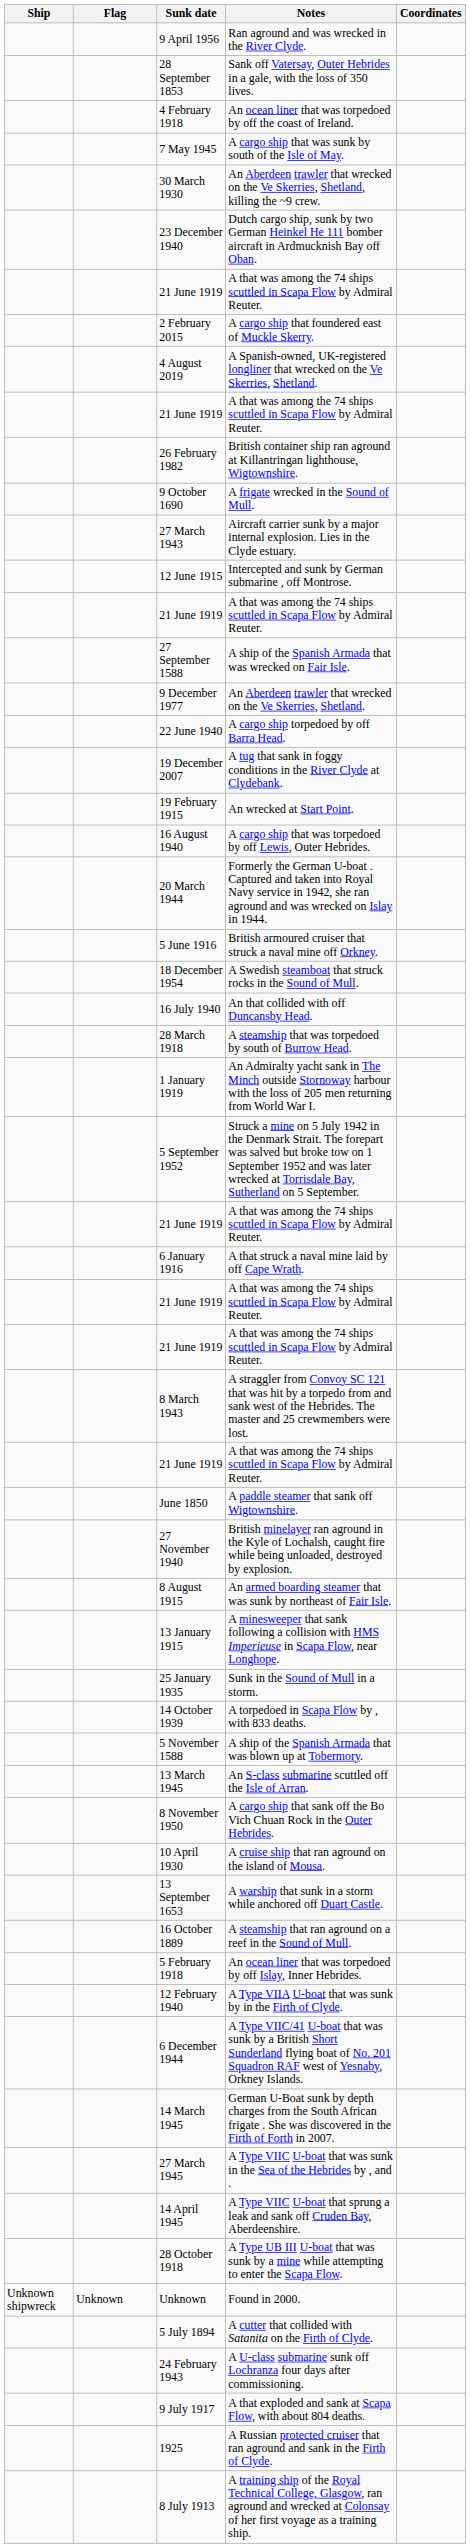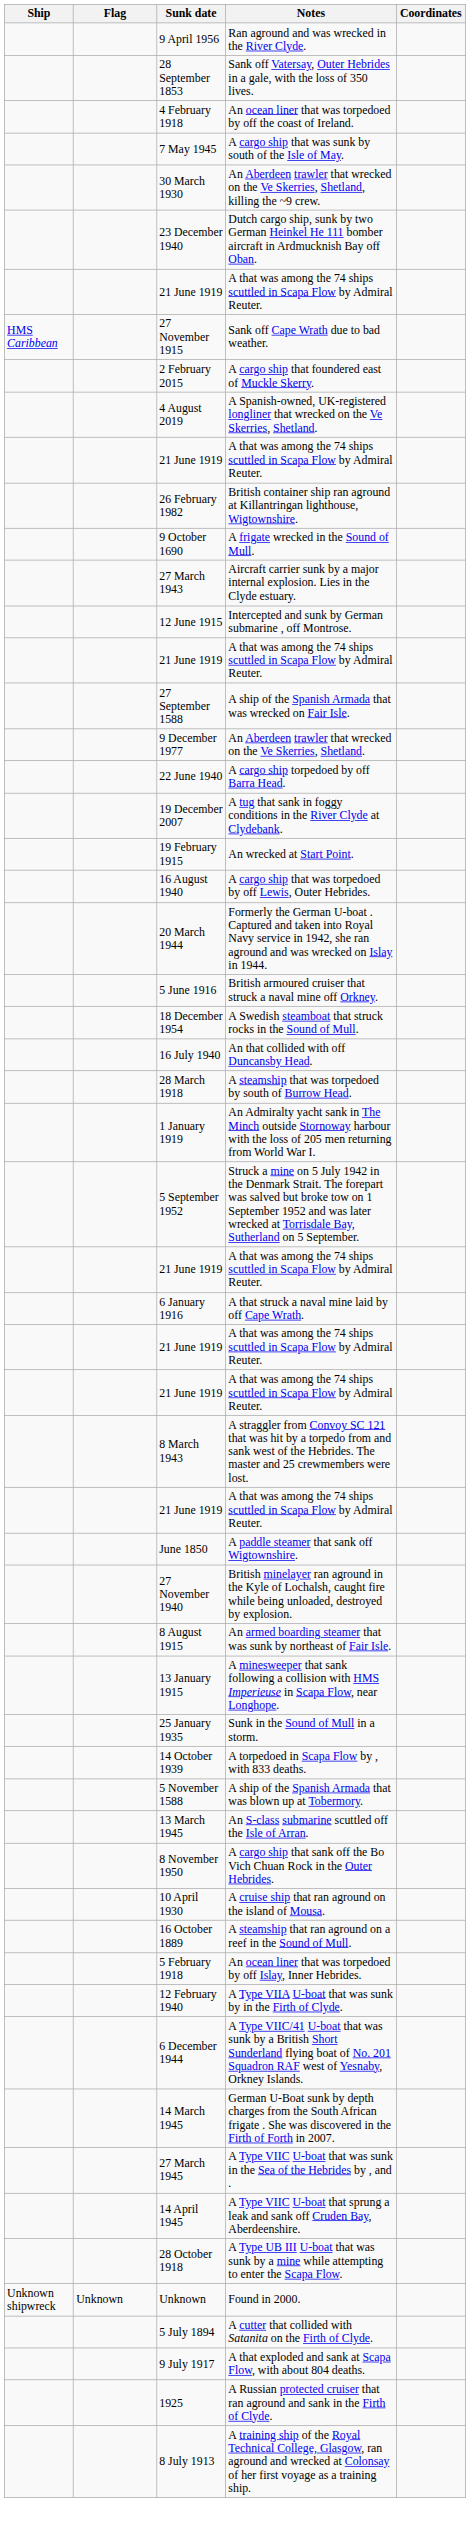+ row: HMS Caribbean | 27 November 1915 | Sank off Cape Wrath due to bad weather.
- row: 13 September 1653 | A warship that sunk in a storm while anchored off Duart Castle.
- row: 24 February 1943 | A U-class submarine sunk off Lochranza four days after commissioning.
